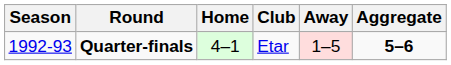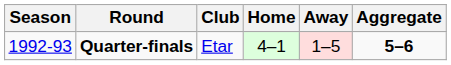columns swapped: Club <-> Home
